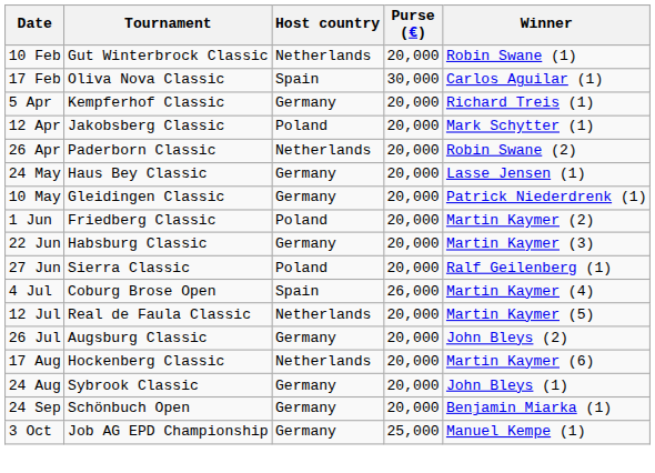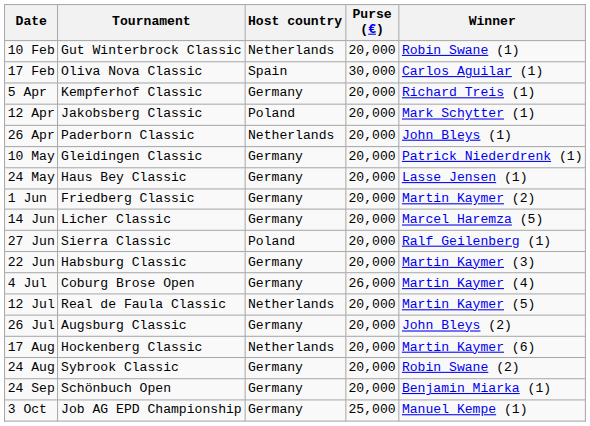26 Apr | Winner: Robin Swane (2) -> John Bleys (1)
rows swapped: 10 May <-> 24 May
1 Jun | Host country: Poland -> Germany
+ row: 14 Jun | Licher Classic | Germany | 20,000 | Marcel Haremza (5)
rows swapped: 22 Jun <-> 27 Jun
4 Jul | Host country: Spain -> Germany
24 Aug | Winner: John Bleys (1) -> Robin Swane (2)
